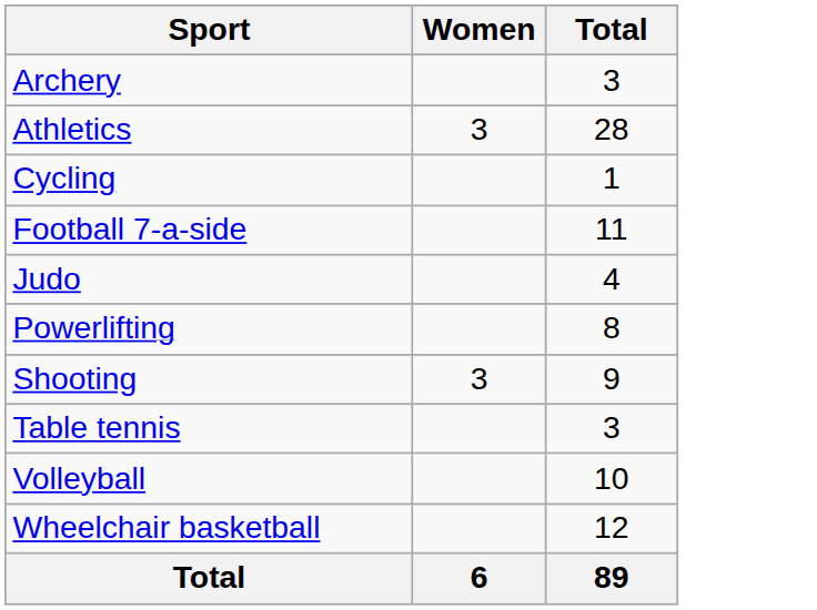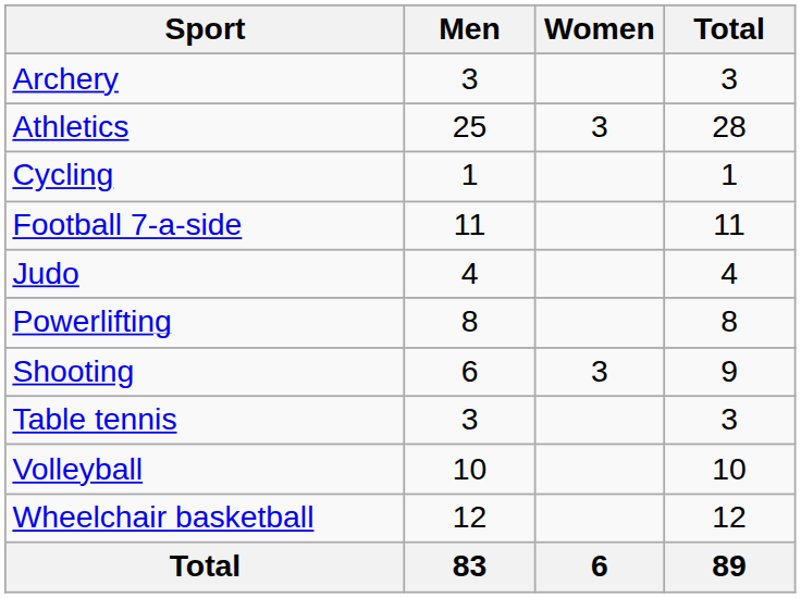+ column: Men | 3 | 25 | 1 | 11 | 4 | 8 | 6 | 3 | 10 | 12 | 83
